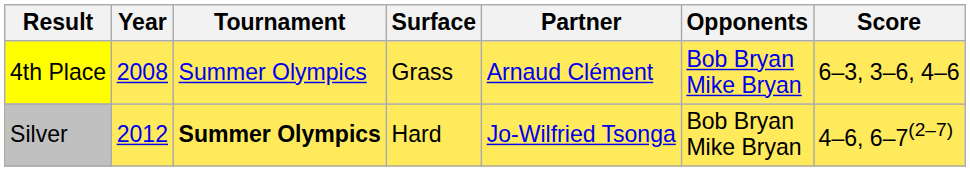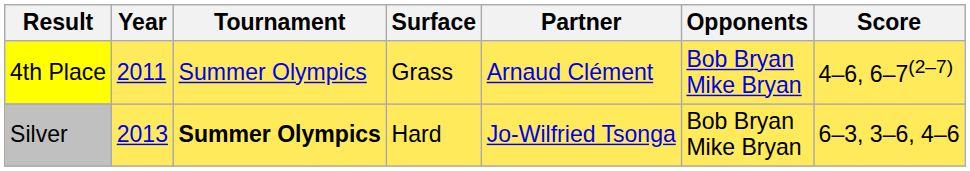4th Place | Year: 2008 -> 2011
4th Place | Score: 6–3, 3–6, 4–6 -> 4–6, 6–7(2–7)
Silver | Year: 2012 -> 2013
Silver | Score: 4–6, 6–7(2–7) -> 6–3, 3–6, 4–6
